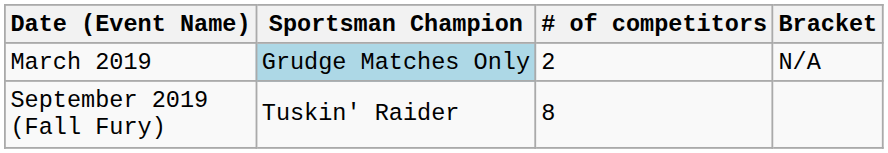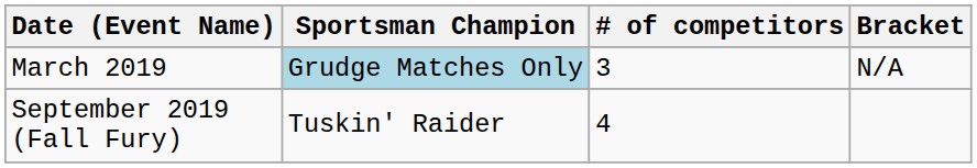March 2019 | # of competitors: 2 -> 3
September 2019 (Fall Fury) | # of competitors: 8 -> 4
